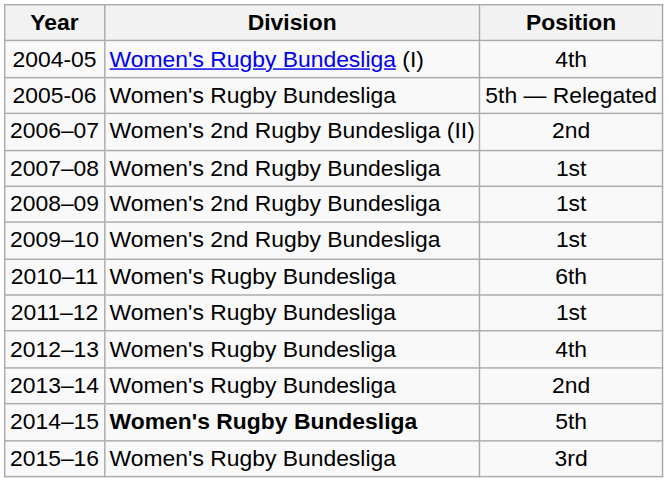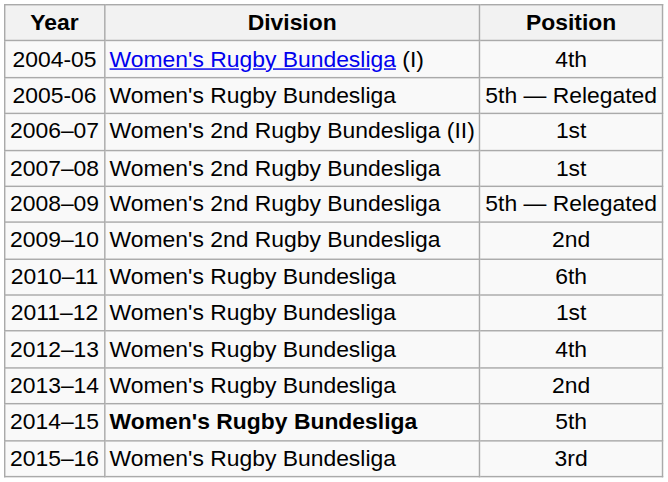2006–07 | Position: 2nd -> 1st
2008–09 | Position: 1st -> 5th — Relegated
2009–10 | Position: 1st -> 2nd
